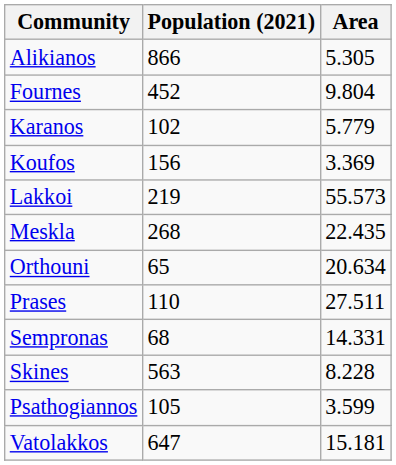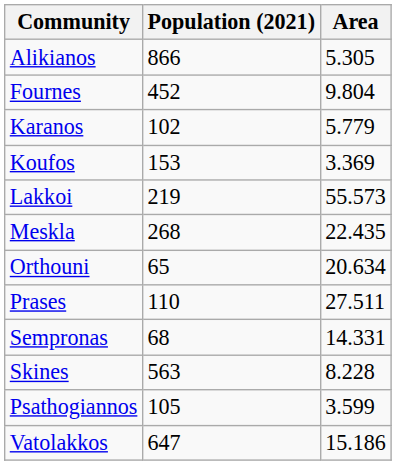Koufos | Population (2021): 156 -> 153
Vatolakkos | Area: 15.181 -> 15.186
